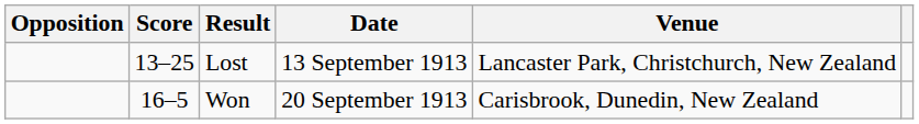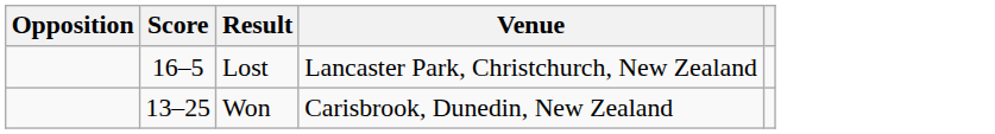- column: Date | 13 September 1913 | 20 September 1913
Lost | Score: 13–25 -> 16–5
Won | Score: 16–5 -> 13–25
